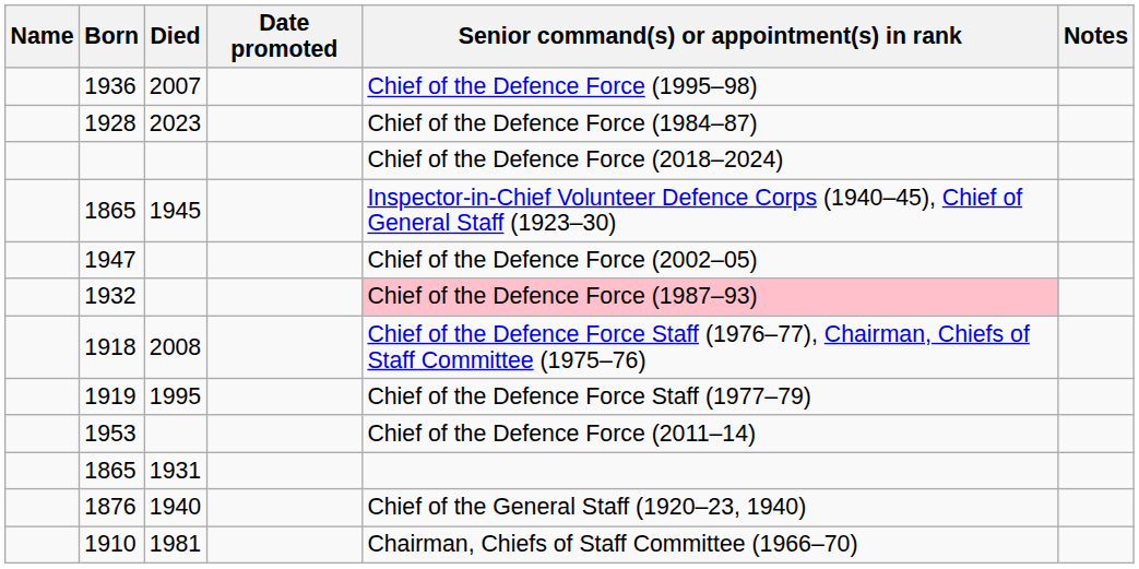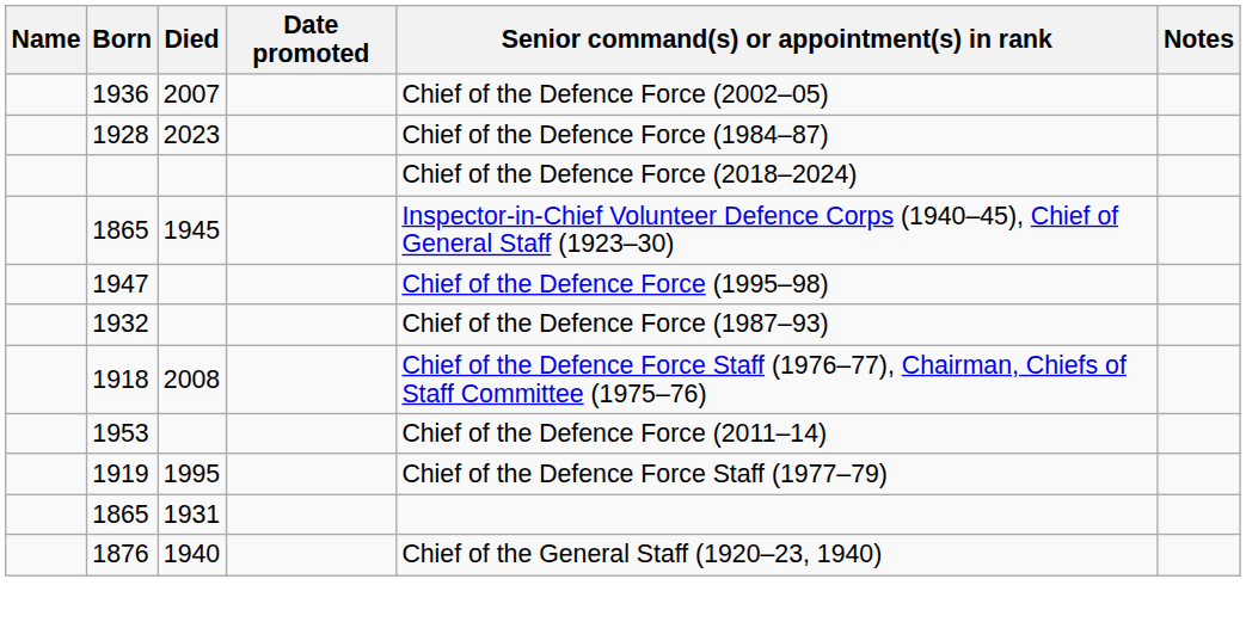1936 | Senior command(s) or appointment(s) in rank: Chief of the Defence Force (1995–98) -> Chief of the Defence Force (2002–05)
1947 | Senior command(s) or appointment(s) in rank: Chief of the Defence Force (2002–05) -> Chief of the Defence Force (1995–98)
1932 | Senior command(s) or appointment(s) in rank: pink background -> no background
rows swapped: 1953 <-> 1919
- row: 1910 | 1981 | Chairman, Chiefs of Staff Committee (1966–70)
